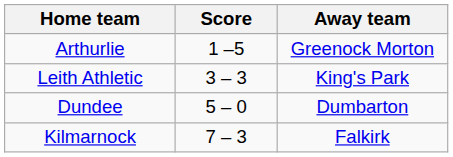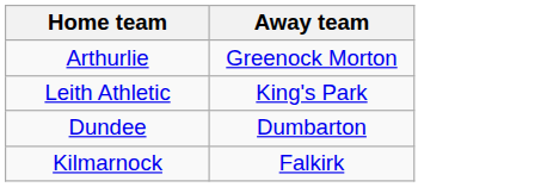- column: Score | 1 –5 | 3 – 3 | 5 – 0 | 7 – 3
